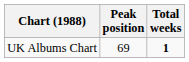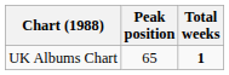UK Albums Chart | Peak position: 69 -> 65
